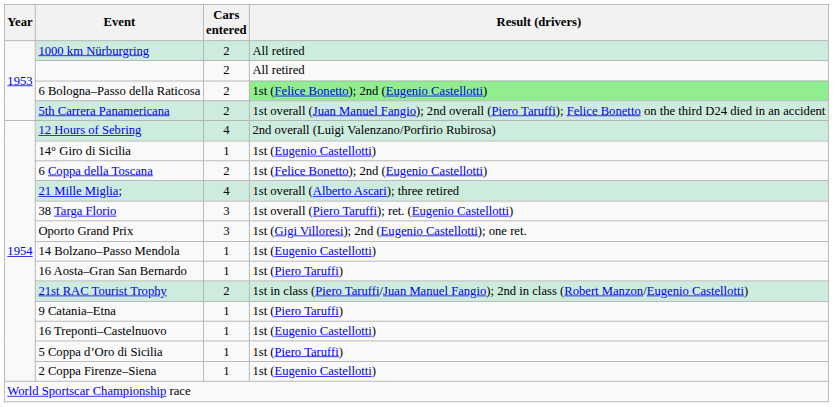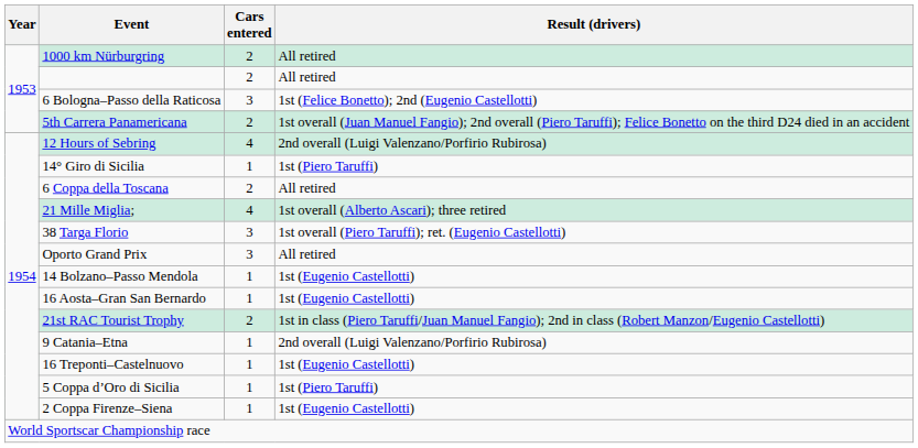6 Bologna–Passo della Raticosa | Cars entered: 2 -> 3
6 Bologna–Passo della Raticosa | Result (drivers): lightgreen background -> no background
14° Giro di Sicilia | Result (drivers): 1st (Eugenio Castellotti) -> 1st (Piero Taruffi)
6 Coppa della Toscana | Result (drivers): 1st (Felice Bonetto); 2nd (Eugenio Castellotti) -> All retired
Oporto Grand Prix | Result (drivers): 1st (Gigi Villoresi); 2nd (Eugenio Castellotti); one ret. -> All retired
16 Aosta–Gran San Bernardo | Result (drivers): 1st (Piero Taruffi) -> 1st (Eugenio Castellotti)
9 Catania–Etna | Result (drivers): 1st (Piero Taruffi) -> 2nd overall (Luigi Valenzano/Porfirio Rubirosa)
